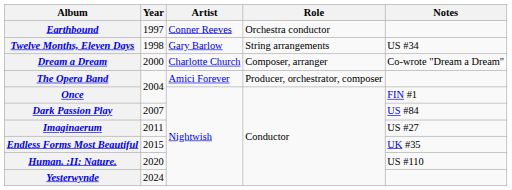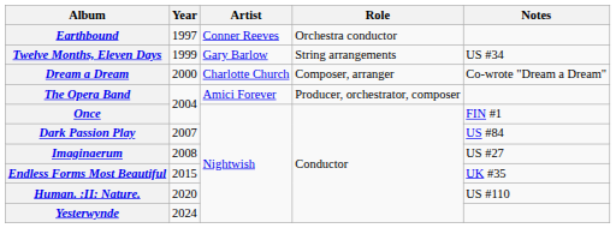Twelve Months, Eleven Days | Year: 1998 -> 1999
Imaginaerum | Year: 2011 -> 2008
